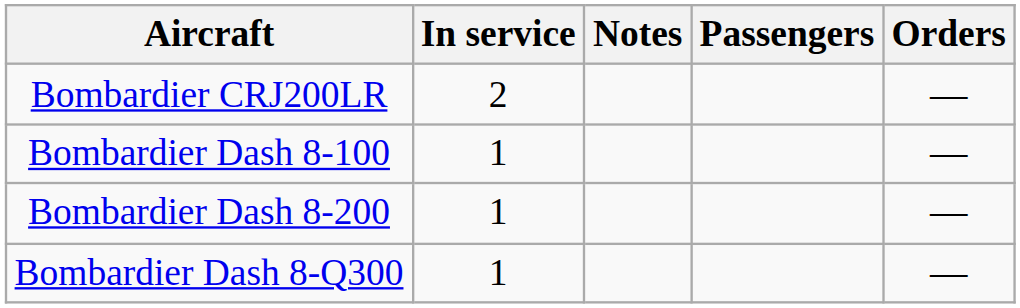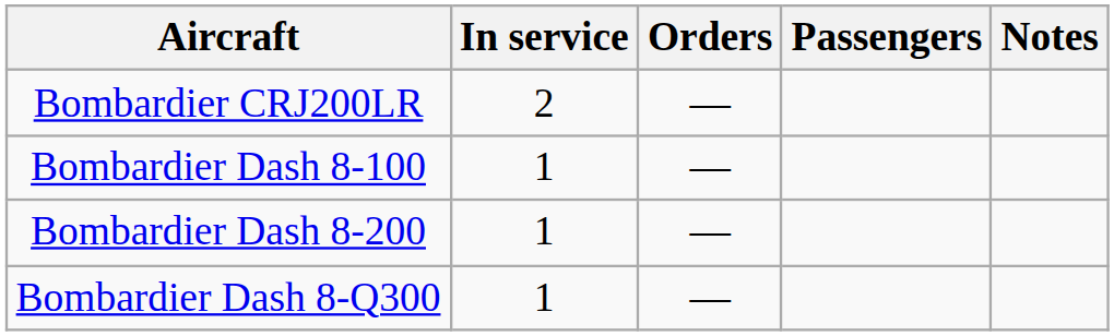columns swapped: Orders <-> Notes
